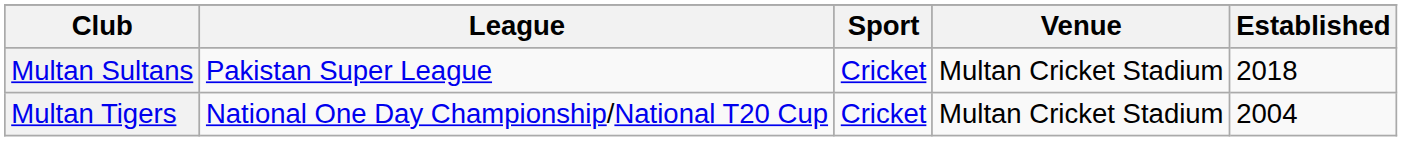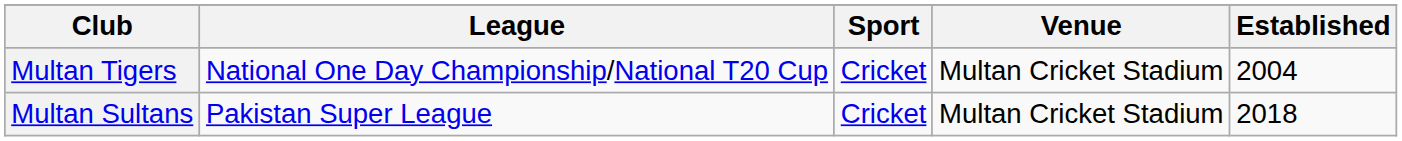rows swapped: Multan Sultans <-> Multan Tigers
